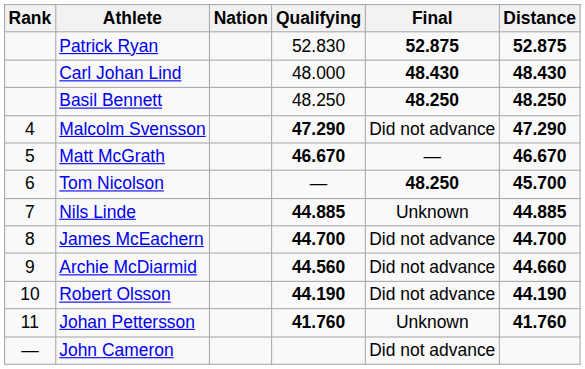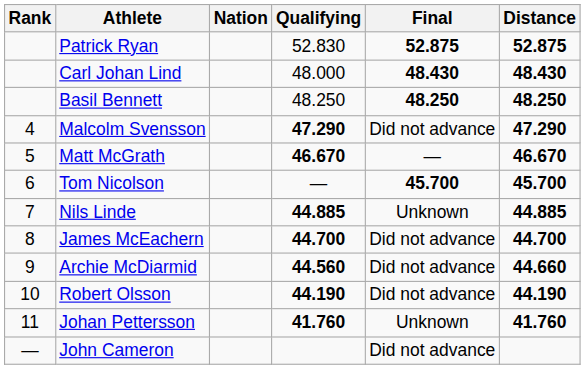Tom Nicolson | Final: 48.250 -> 45.700
